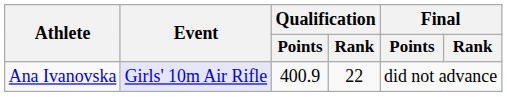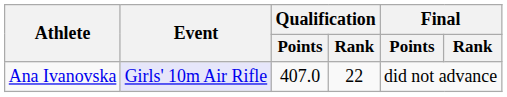Ana Ivanovska | Qualification / Points: 400.9 -> 407.0
